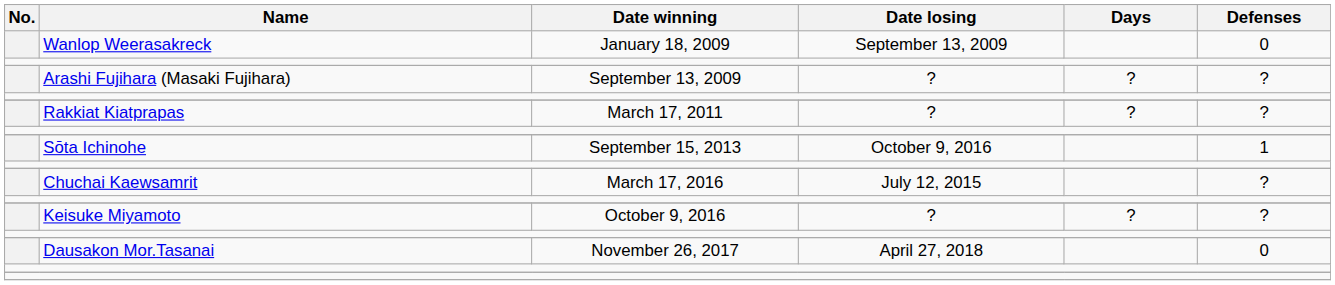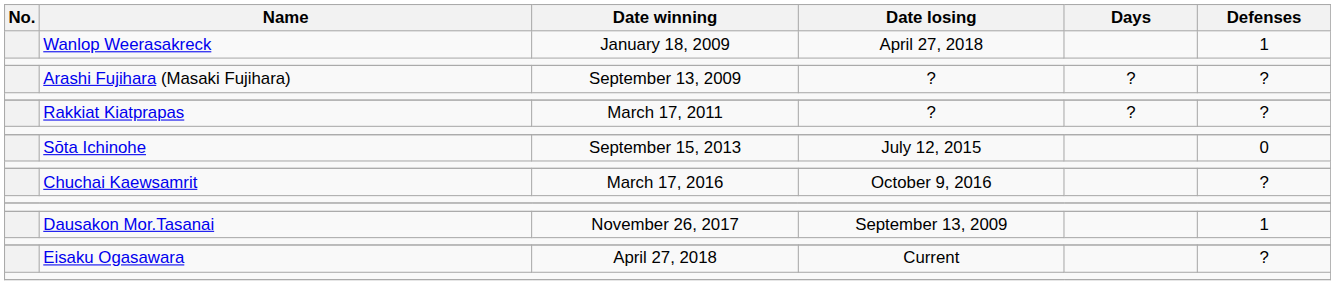Wanlop Weerasakreck | Date losing: September 13, 2009 -> April 27, 2018
Wanlop Weerasakreck | Defenses: 0 -> 1
Sōta Ichinohe | Date losing: October 9, 2016 -> July 12, 2015
Sōta Ichinohe | Defenses: 1 -> 0
Chuchai Kaewsamrit | Date losing: July 12, 2015 -> October 9, 2016
- row: Keisuke Miyamoto | October 9, 2016 | ? | ? | ?
Dausakon Mor.Tasanai | Date losing: April 27, 2018 -> September 13, 2009
Dausakon Mor.Tasanai | Defenses: 0 -> 1
+ row: Eisaku Ogasawara | April 27, 2018 | Current | ?
